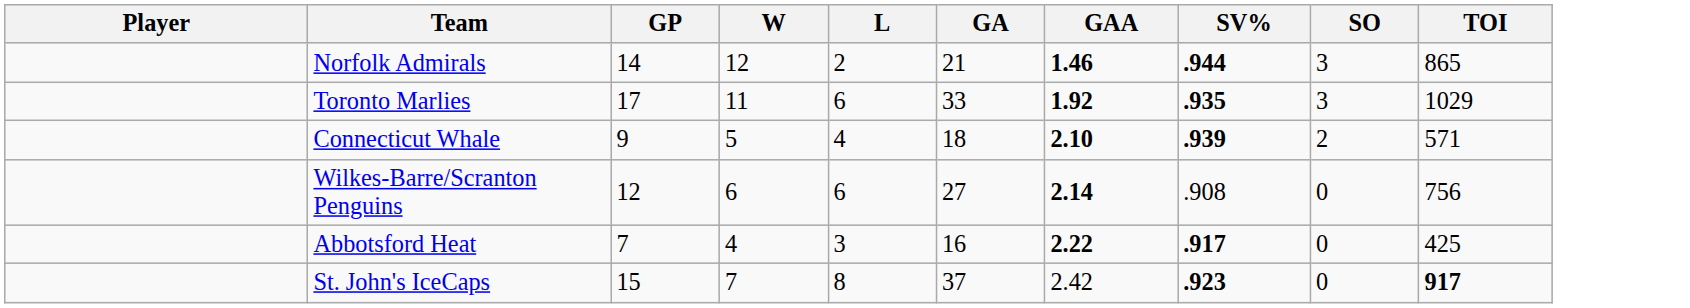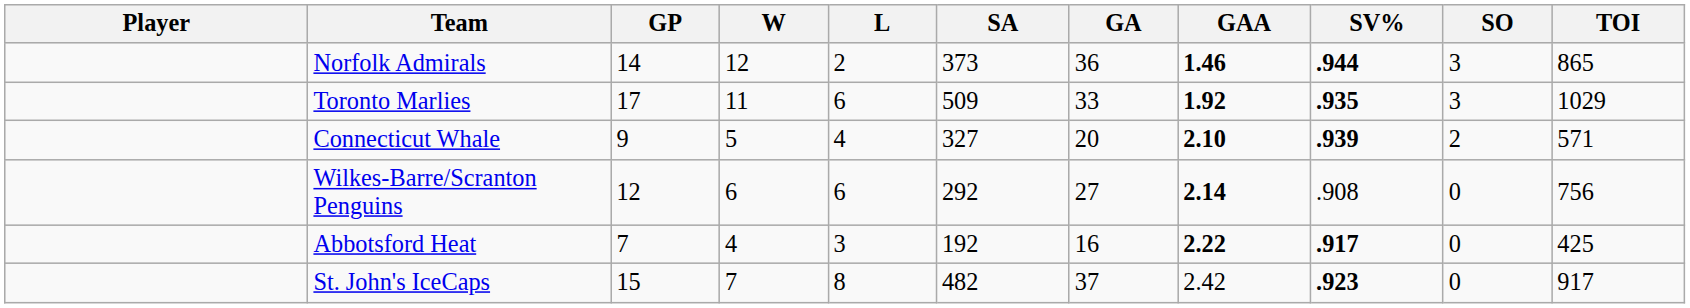+ column: SA | 373 | 509 | 327 | 292 | 192 | 482
Norfolk Admirals | GA: 21 -> 36
Connecticut Whale | GA: 18 -> 20
St. John's IceCaps | TOI: bold -> normal
